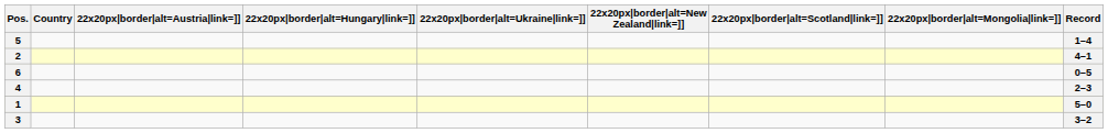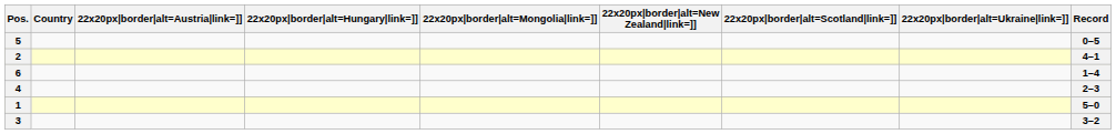columns swapped: 22x20px|border|alt=Mongolia|link=]] <-> 22x20px|border|alt=Ukraine|link=]]
5 | Record: 1–4 -> 0–5
6 | Record: 0–5 -> 1–4
